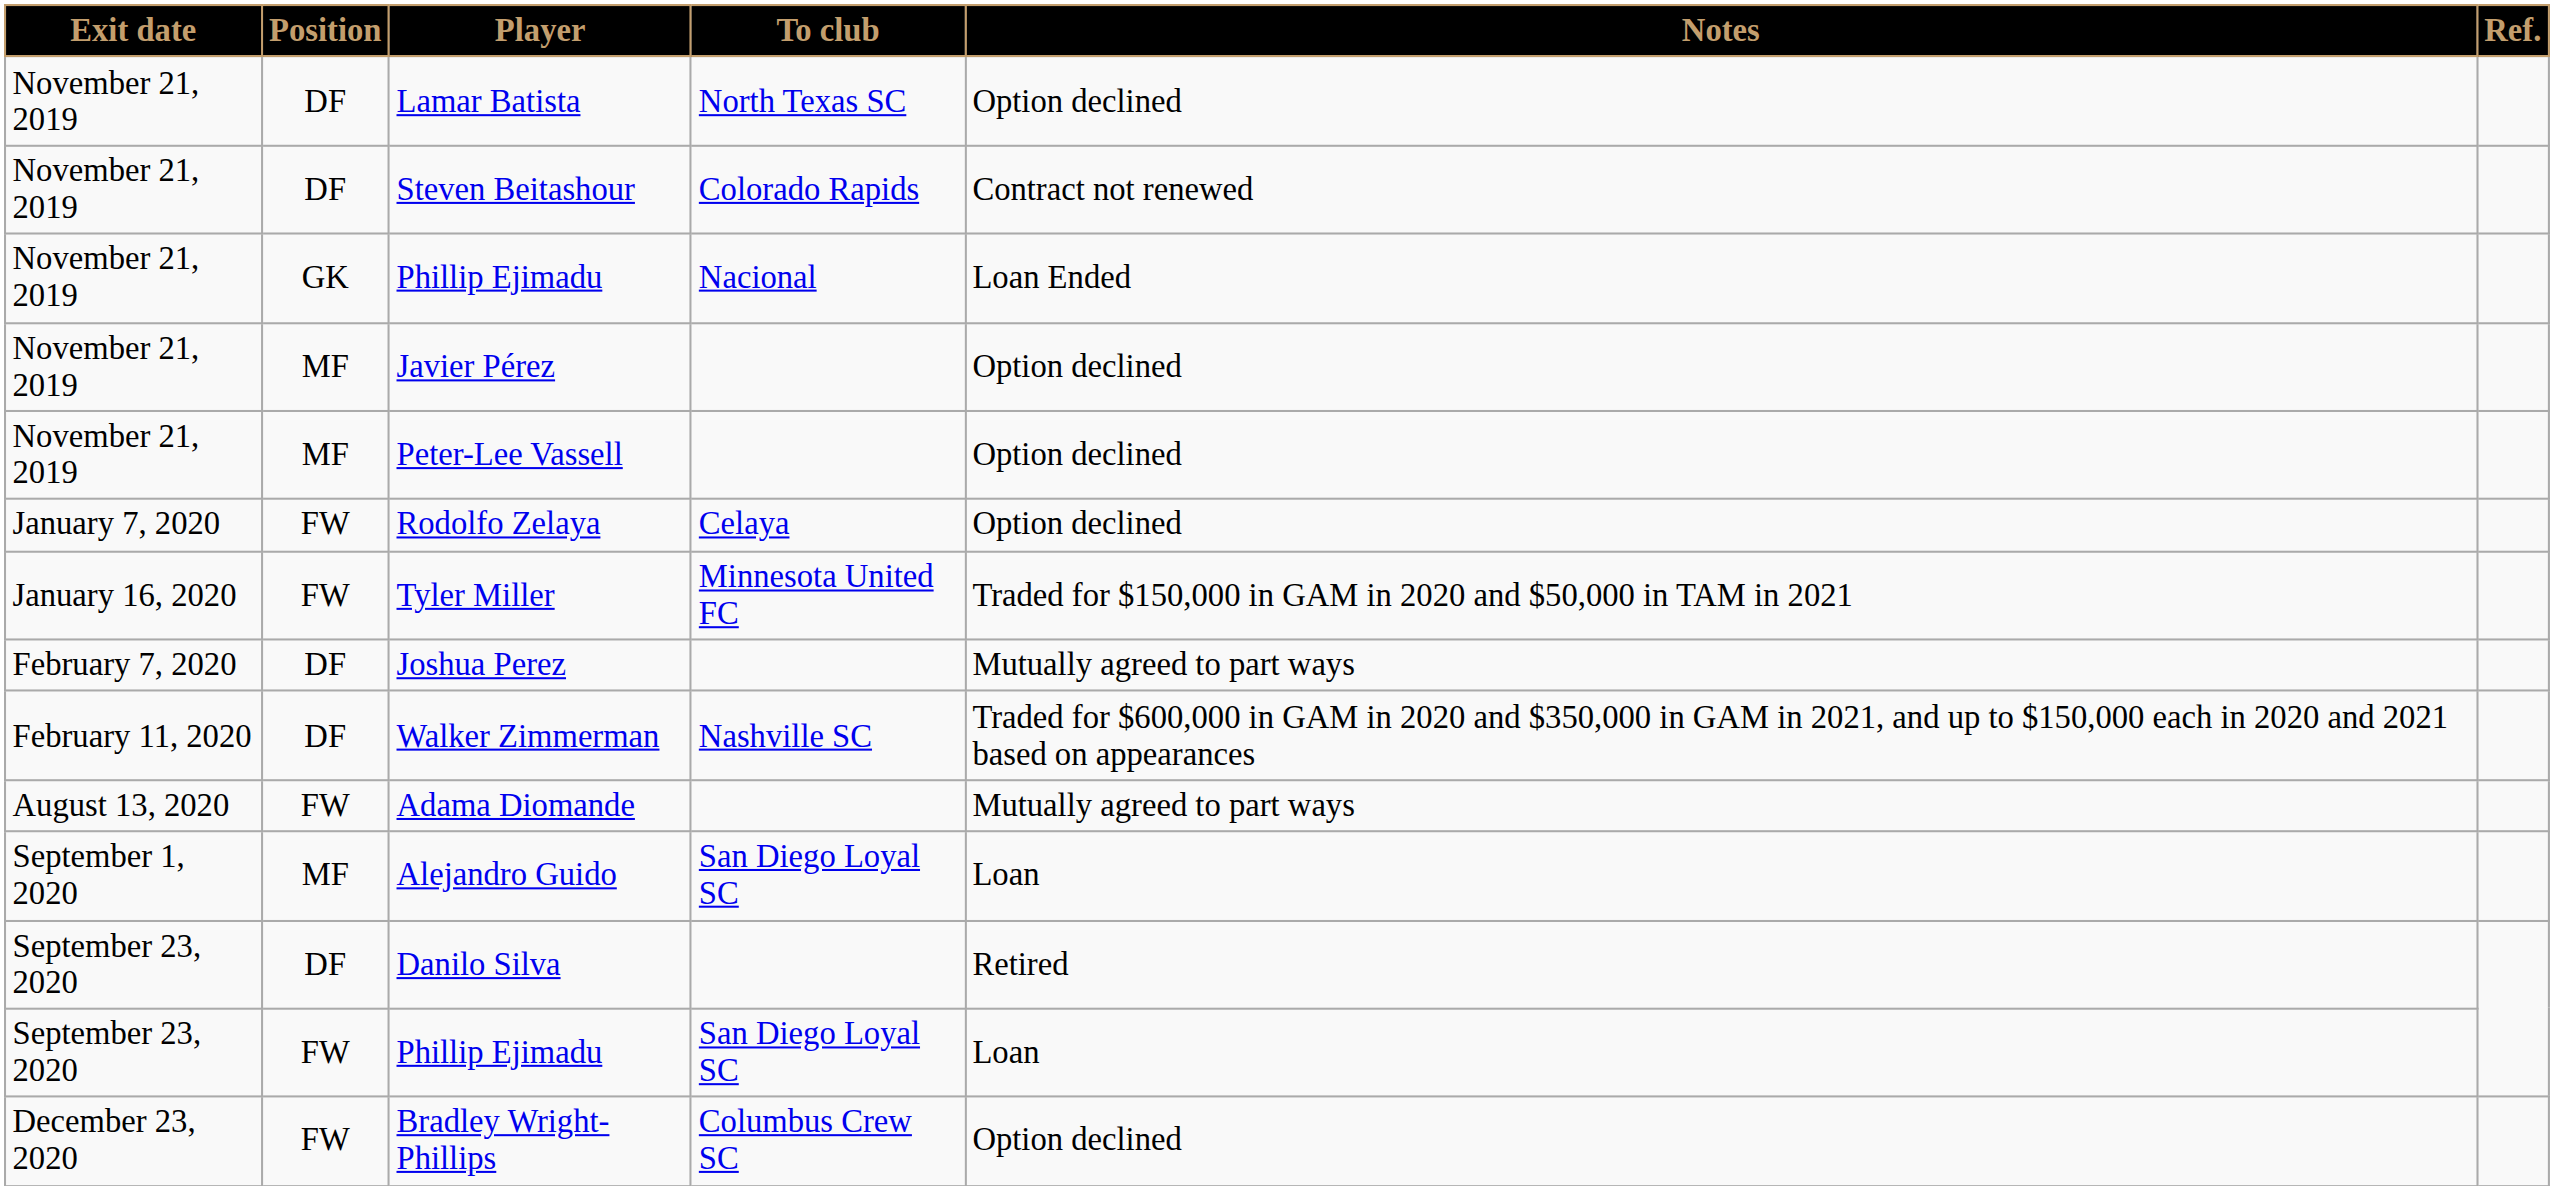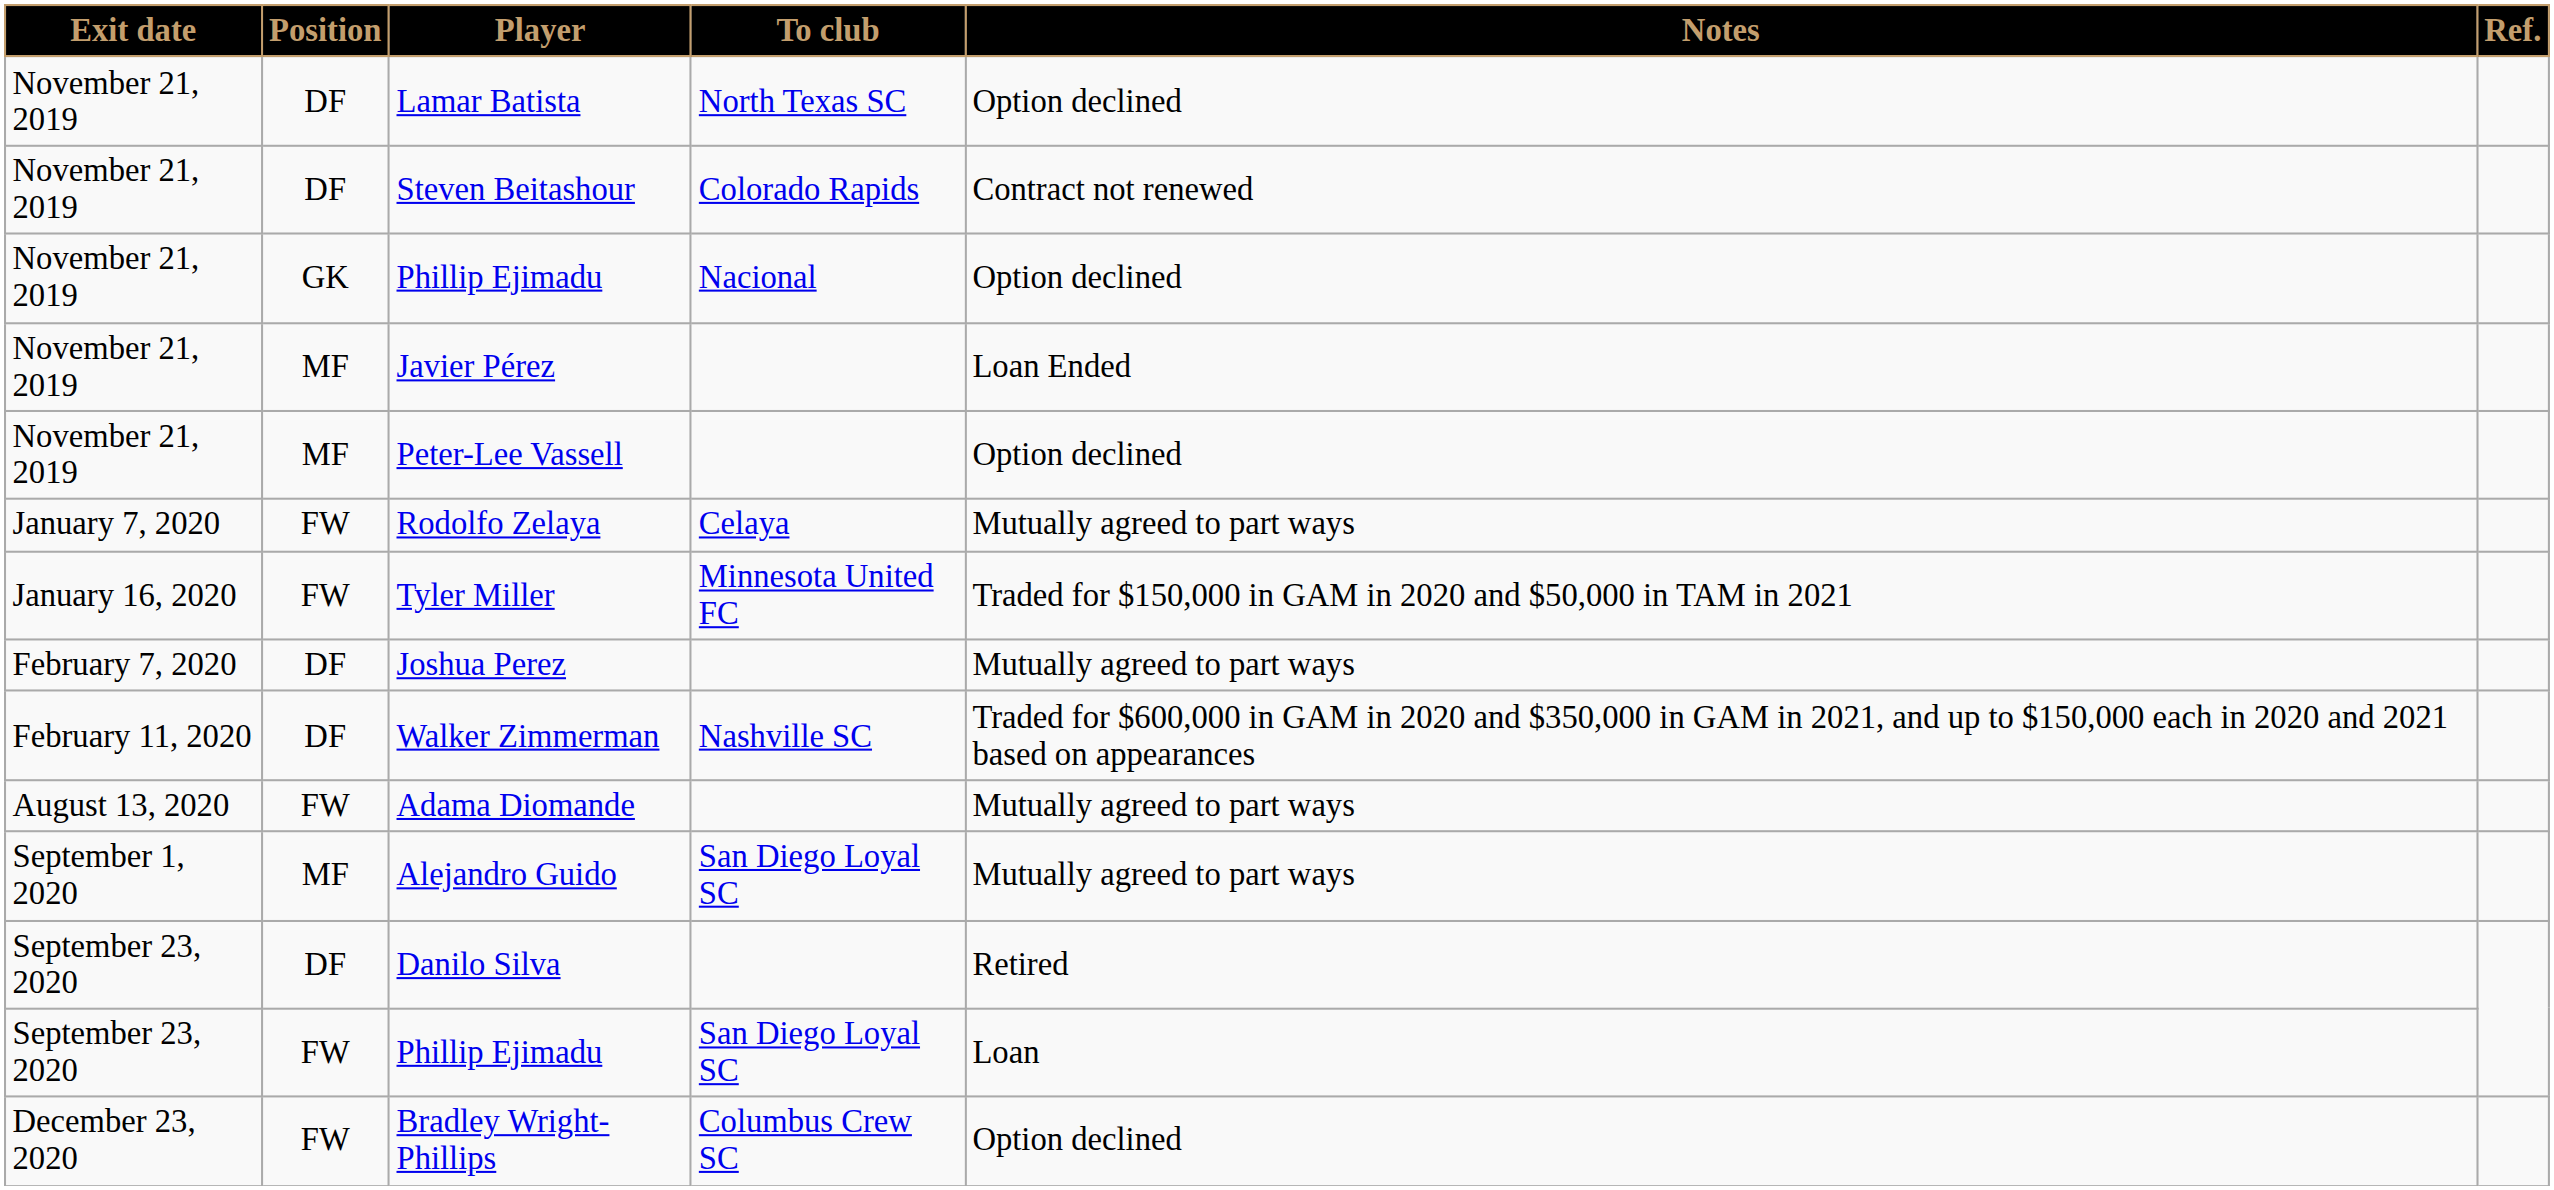November 21, 2019 / Phillip Ejimadu | Notes: Loan Ended -> Option declined
Javier Pérez | Notes: Option declined -> Loan Ended
Rodolfo Zelaya | Notes: Option declined -> Mutually agreed to part ways
Alejandro Guido | Notes: Loan -> Mutually agreed to part ways
